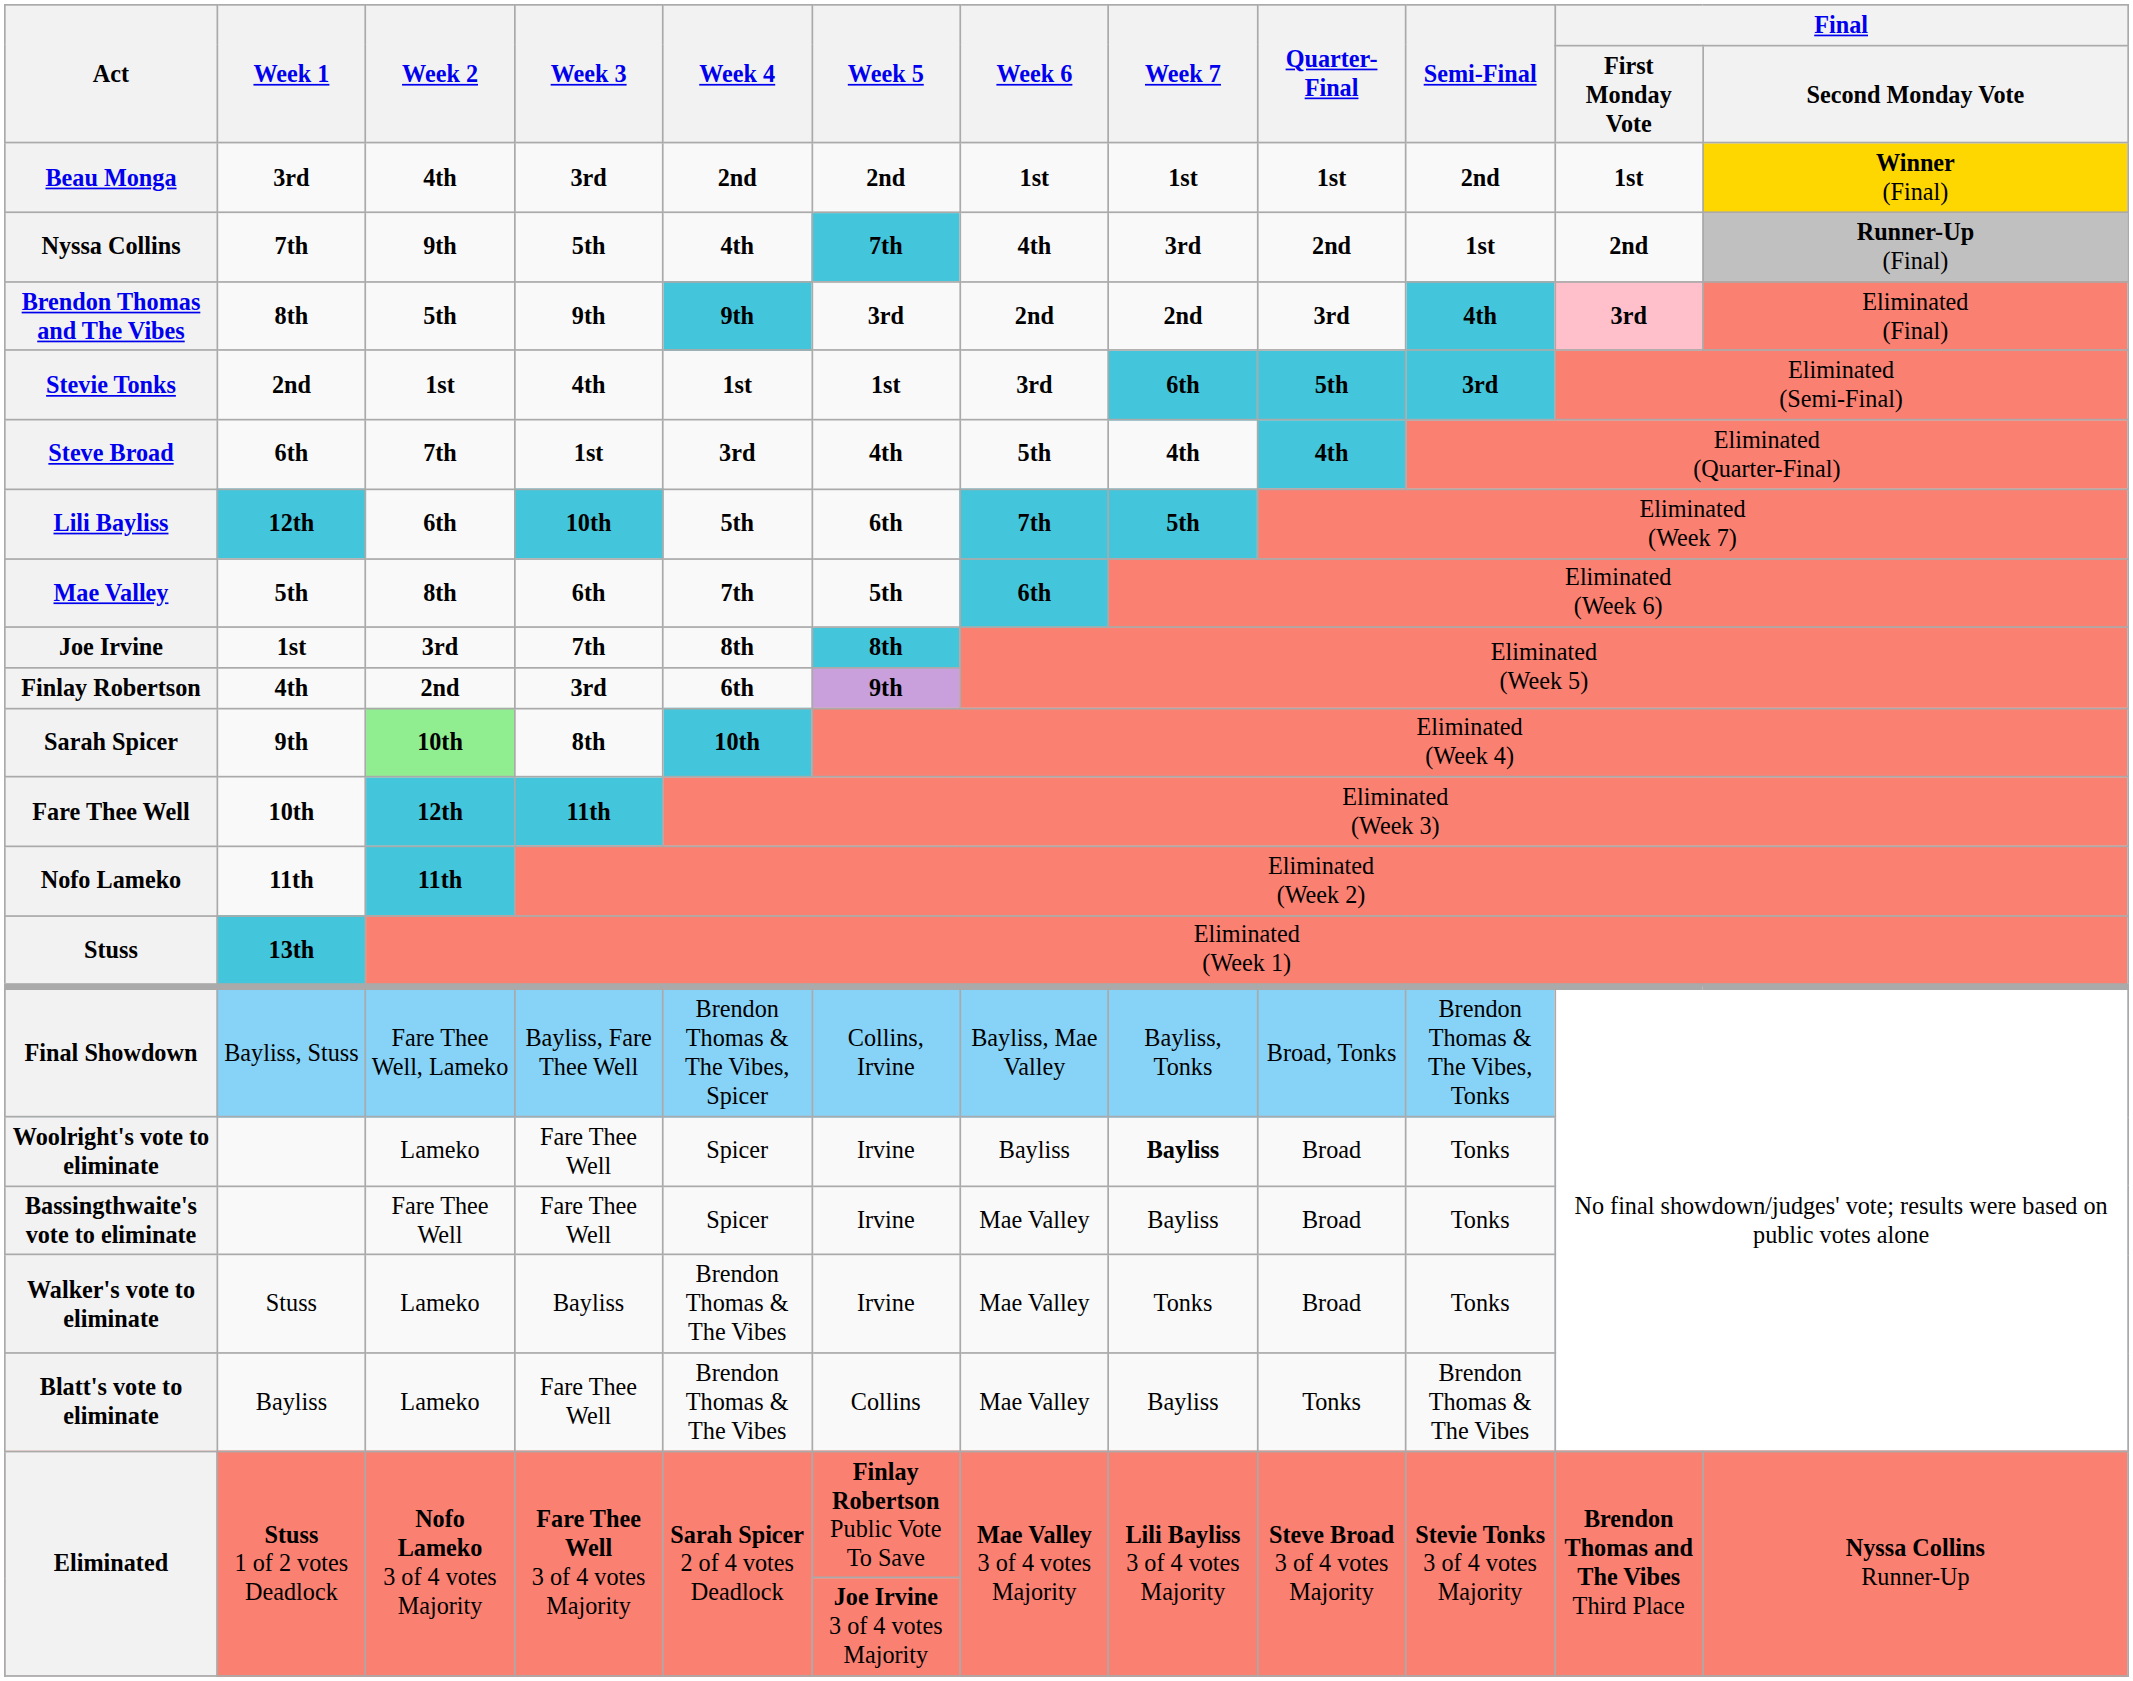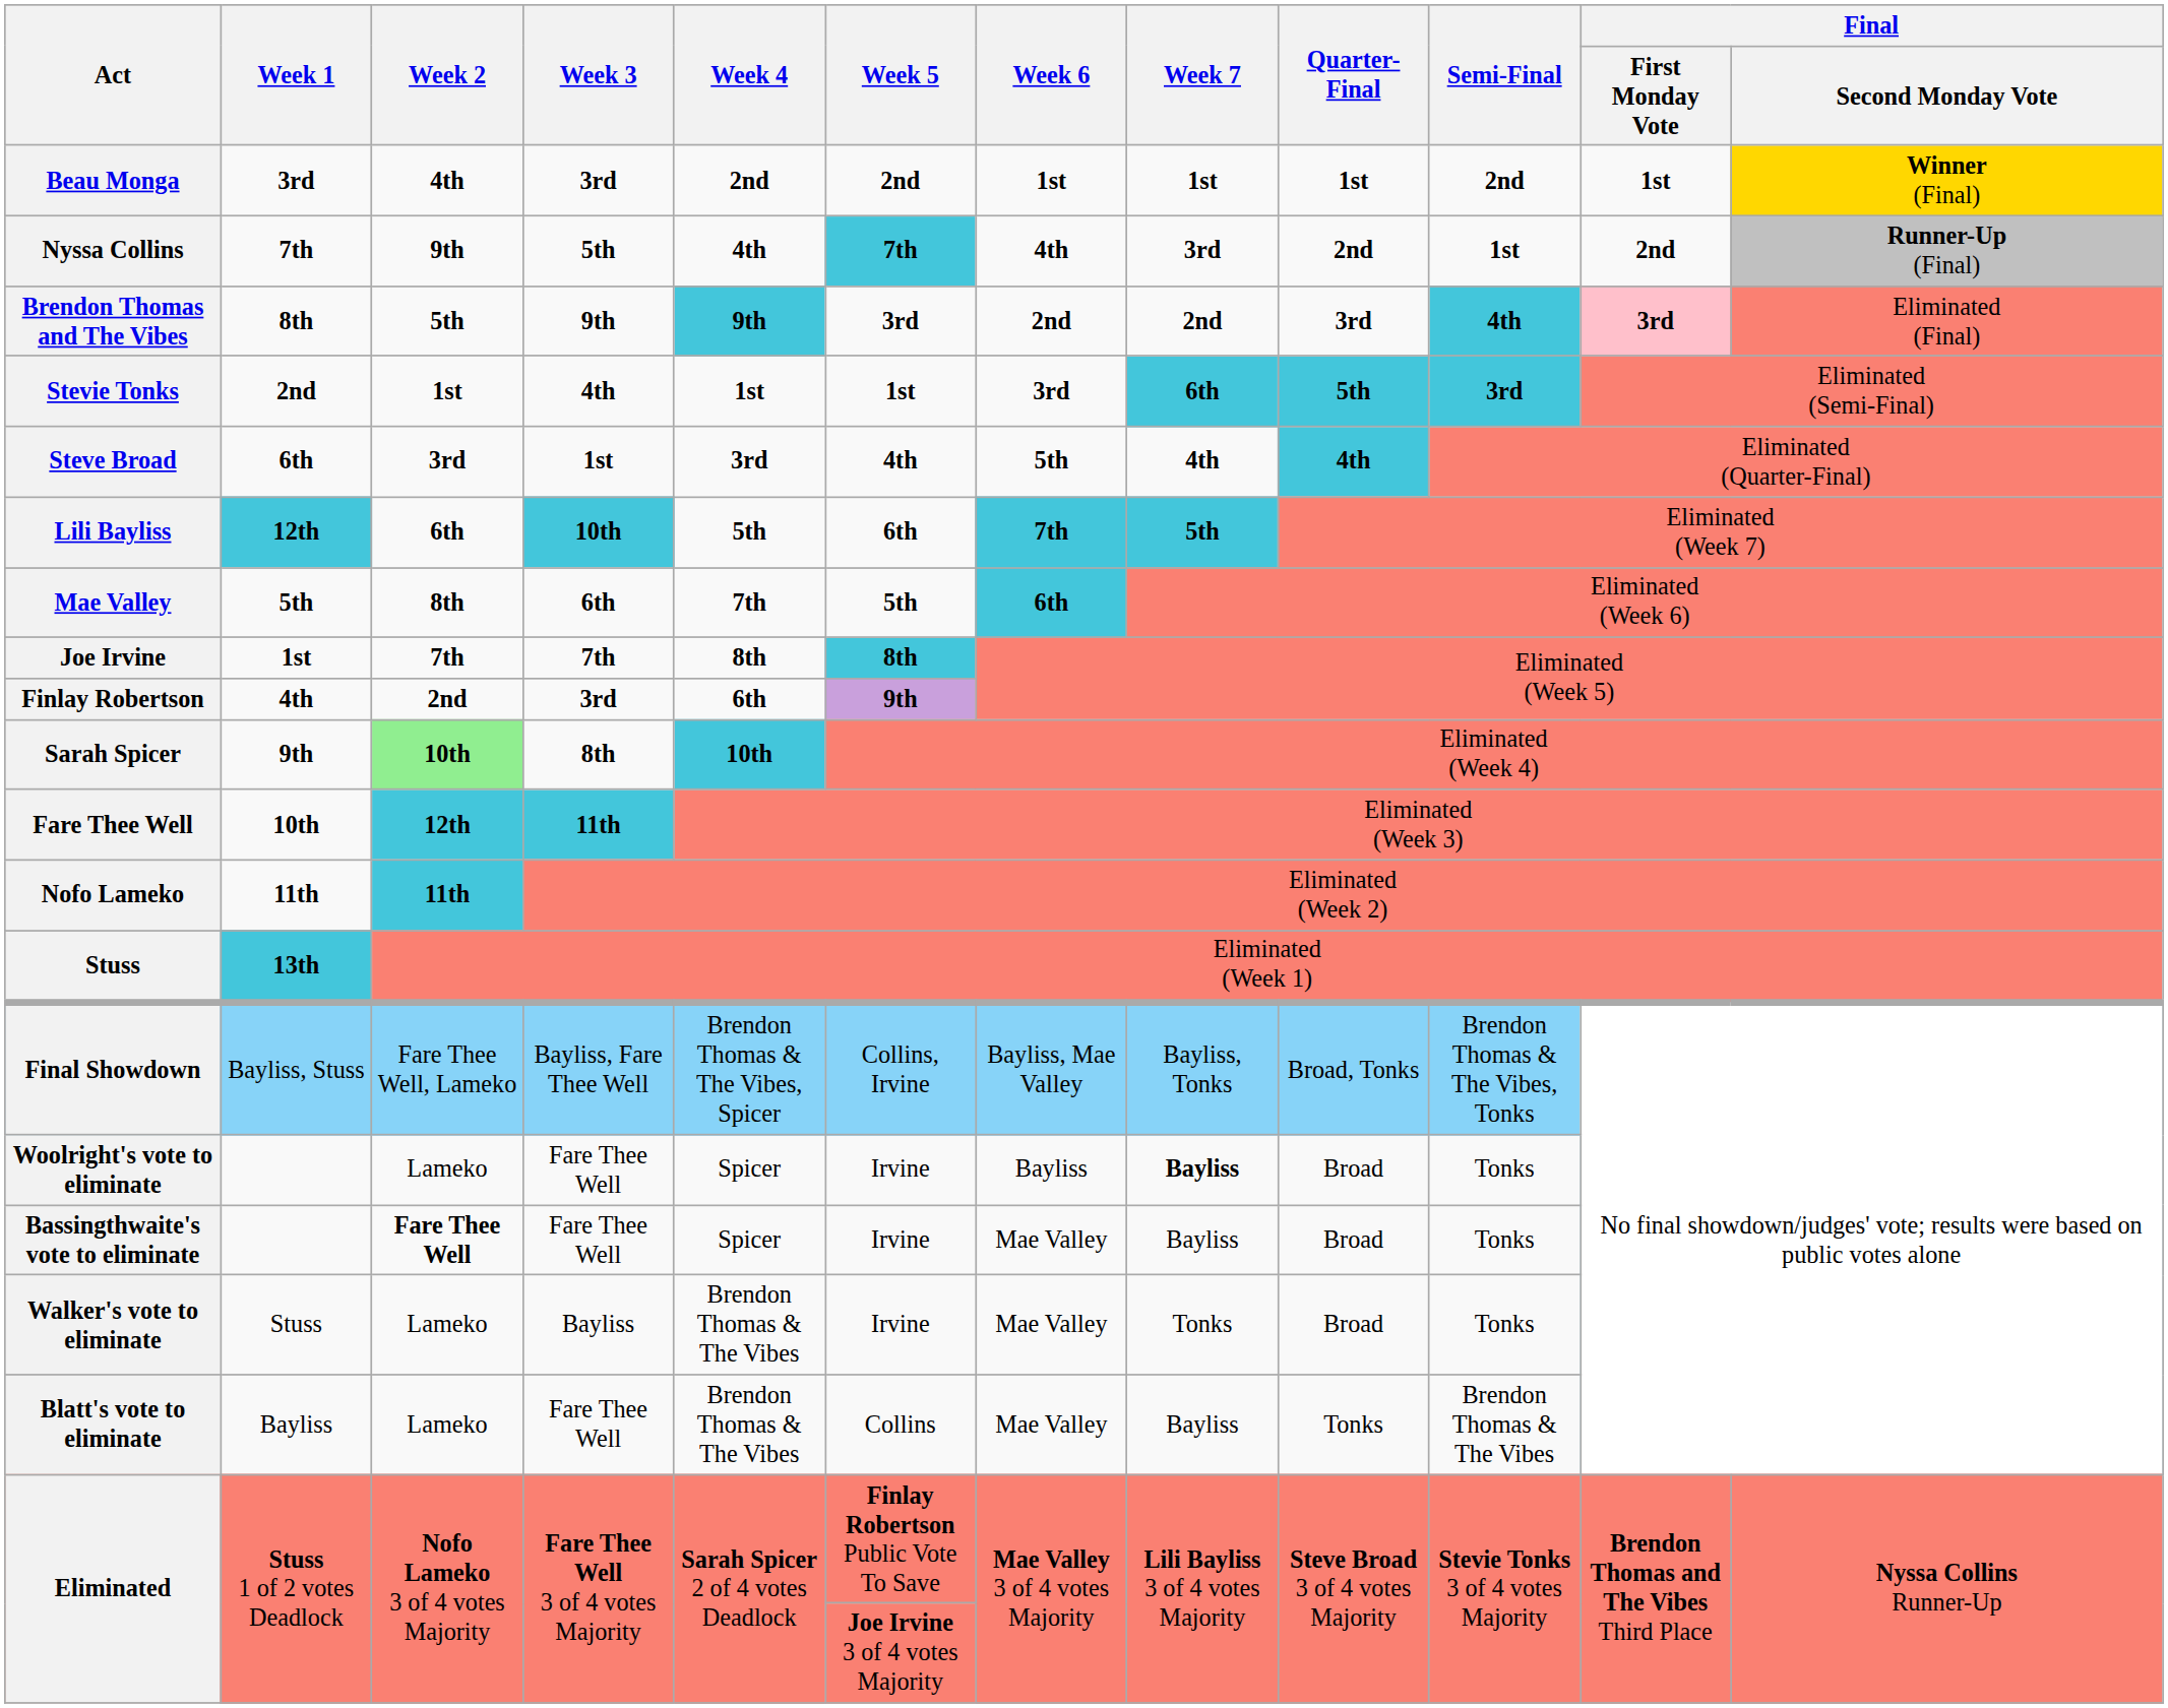Steve Broad | Week 2: 7th -> 3rd
Joe Irvine | Week 2: 3rd -> 7th
Bassingthwaite's vote to eliminate | Week 2: normal -> bold
